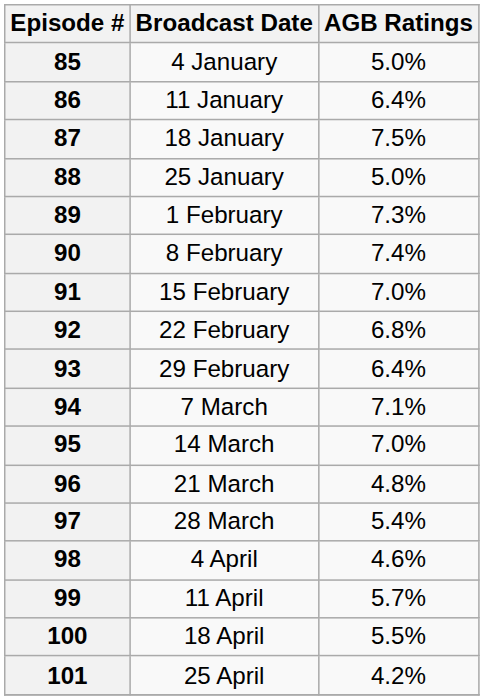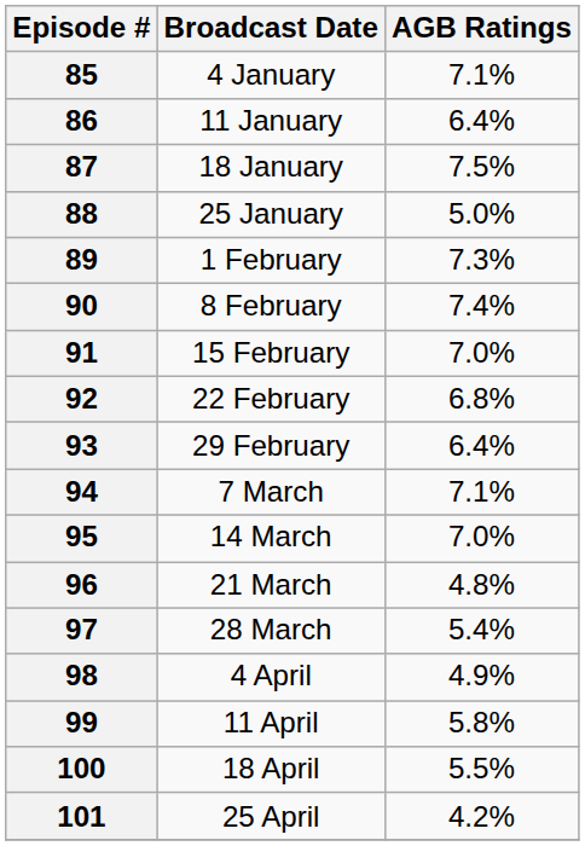85 | AGB Ratings: 5.0% -> 7.1%
98 | AGB Ratings: 4.6% -> 4.9%
99 | AGB Ratings: 5.7% -> 5.8%
